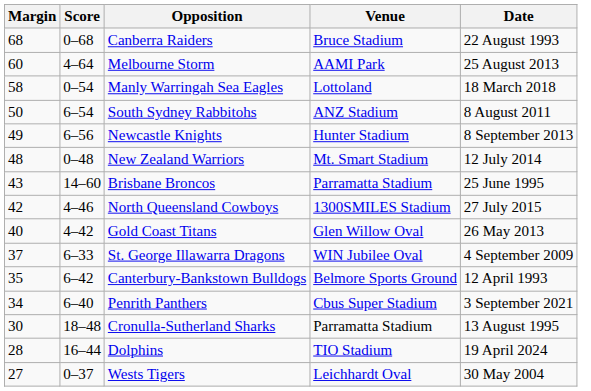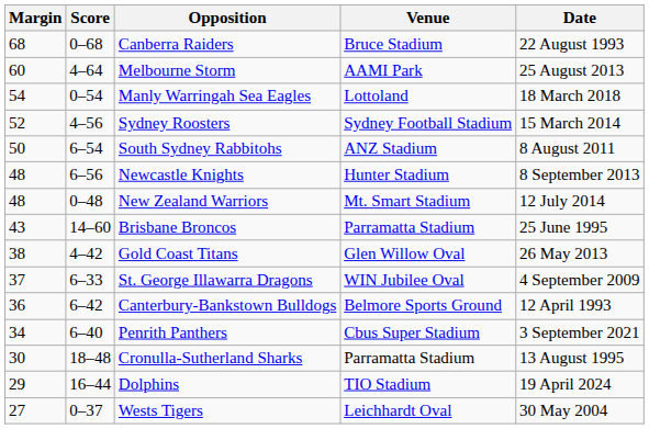Manly Warringah Sea Eagles | Margin: 58 -> 54
+ row: 52 | 4–56 | Sydney Roosters | Sydney Football Stadium | 15 March 2014
Newcastle Knights | Margin: 49 -> 48
- row: 42 | 4–46 | North Queensland Cowboys | 1300SMILES Stadium | 27 July 2015
Gold Coast Titans | Margin: 40 -> 38
Canterbury-Bankstown Bulldogs | Margin: 35 -> 36
Dolphins | Margin: 28 -> 29
